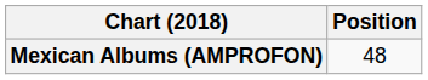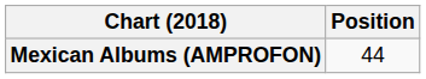Mexican Albums (AMPROFON) | Position: 48 -> 44
